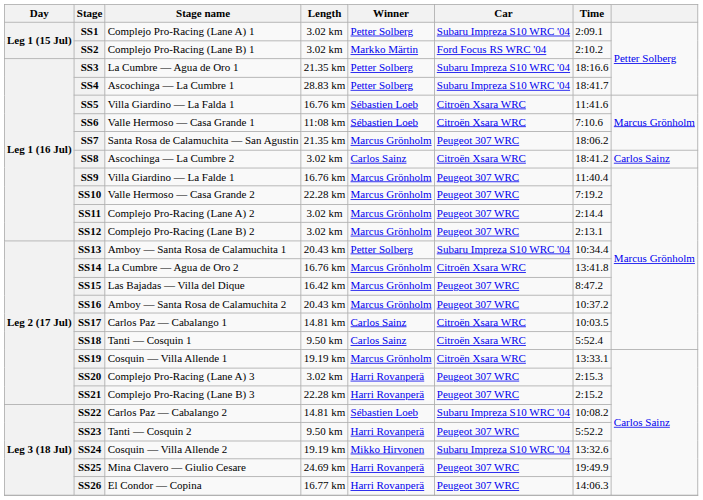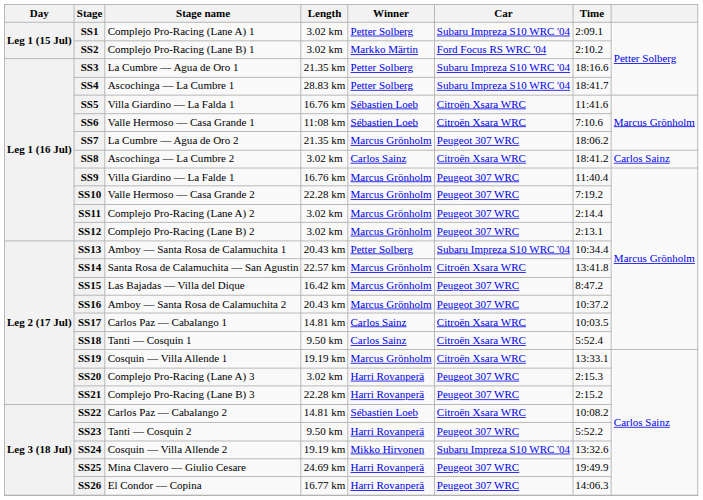SS7 | Stage name: Santa Rosa de Calamuchita — San Agustin -> La Cumbre — Agua de Oro 2
SS14 | Stage name: La Cumbre — Agua de Oro 2 -> Santa Rosa de Calamuchita — San Agustin
SS14 | Length: 16.76 km -> 22.57 km
SS22 | Car: Subaru Impreza S10 WRC '04 -> Citroën Xsara WRC
